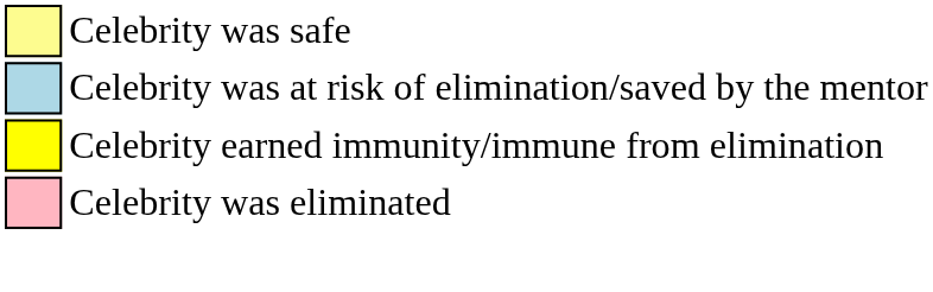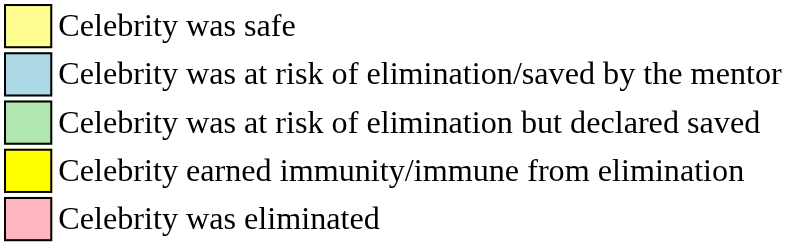+ row: Celebrity was at risk of elimination but declared saved
